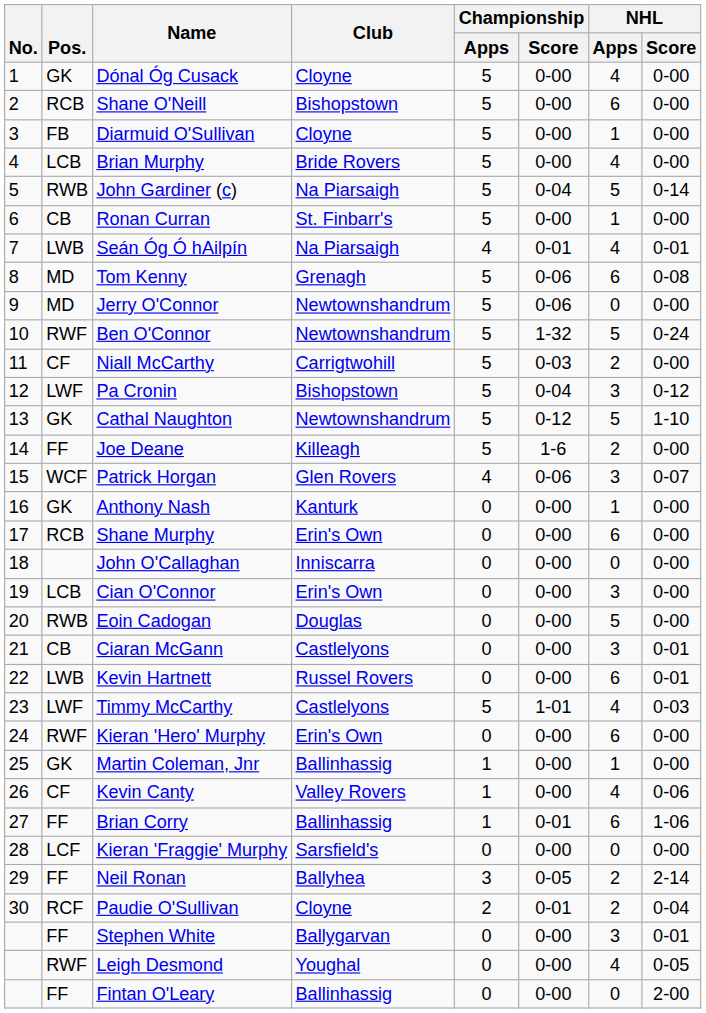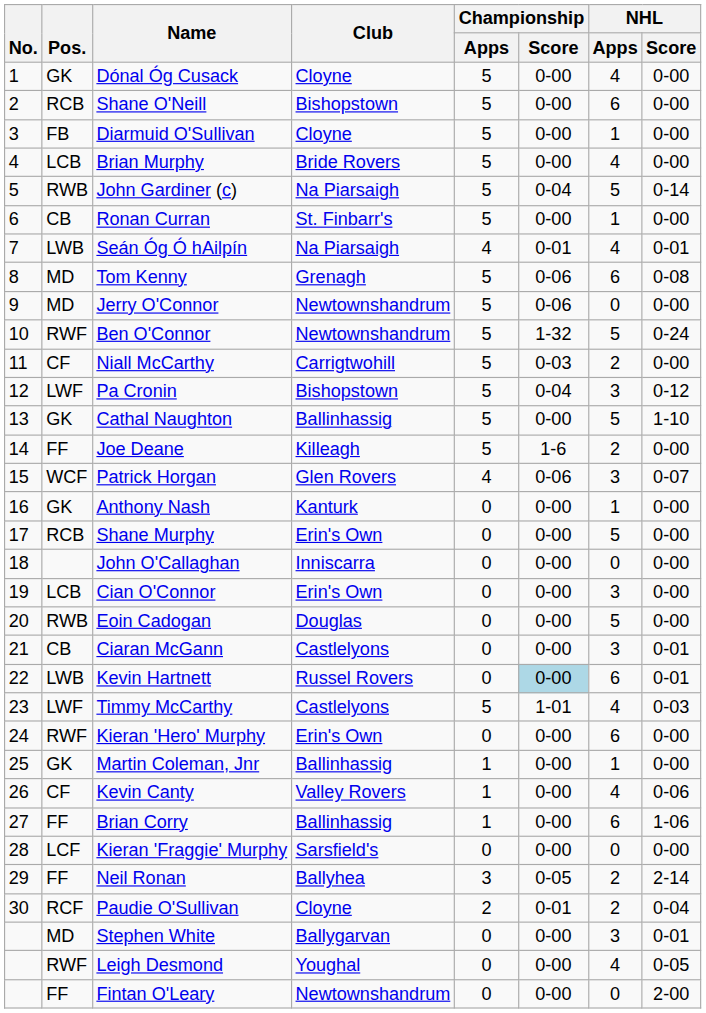Cathal Naughton | Club: Newtownshandrum -> Ballinhassig
Cathal Naughton | Championship / Score: 0-12 -> 0-00
Shane Murphy | NHL / Apps: 6 -> 5
Kevin Hartnett | Championship / Score: no background -> lightblue background
Brian Corry | Championship / Score: 0-01 -> 0-00
Stephen White | Pos.: FF -> MD
Fintan O'Leary | Club: Ballinhassig -> Newtownshandrum
